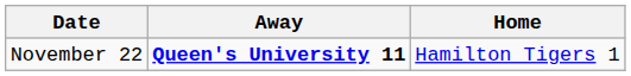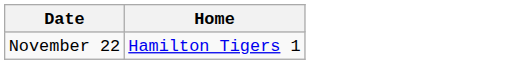- column: Away | Queen's University 11
